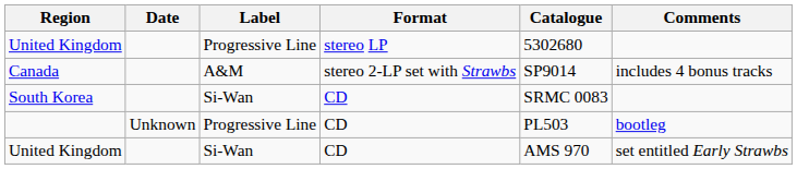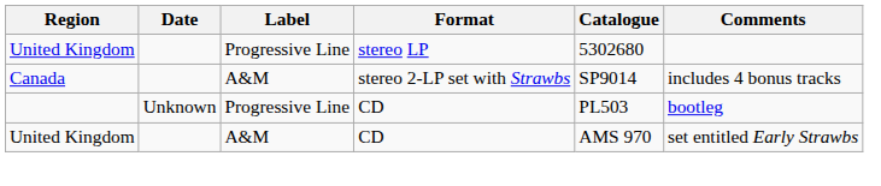- row: South Korea | Si-Wan | CD | SRMC 0083
United Kingdom / CD | Label: Si-Wan -> A&M
